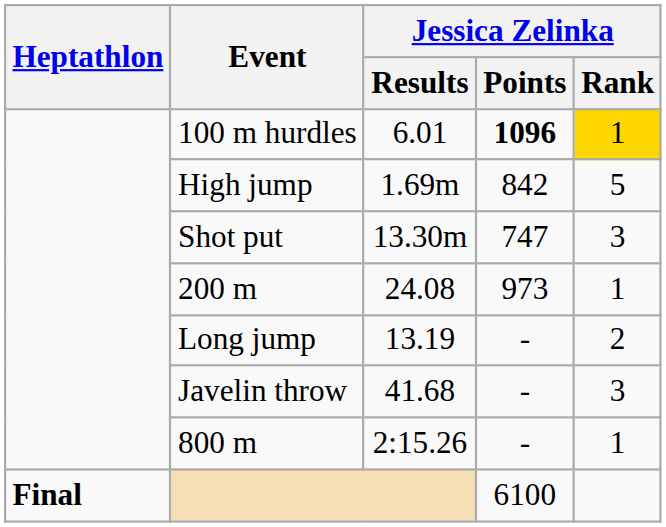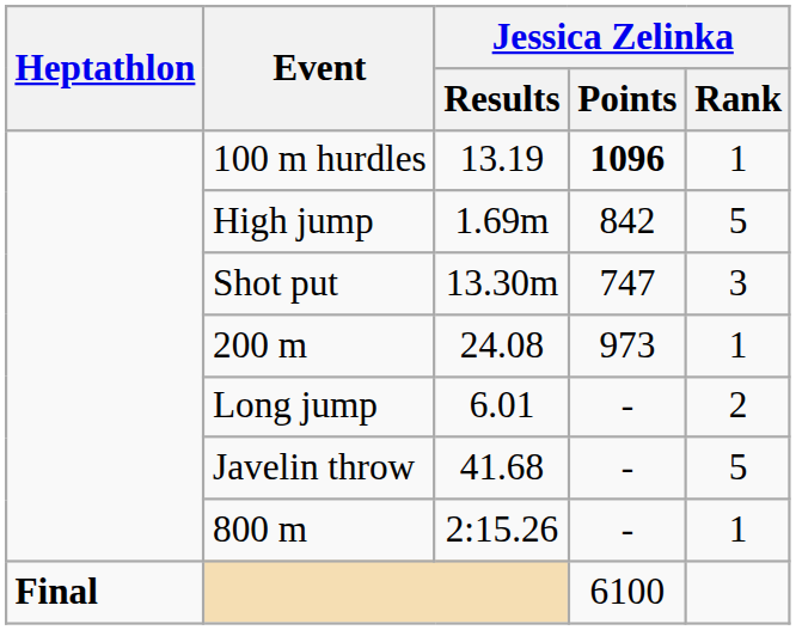100 m hurdles | Jessica Zelinka / Results: 6.01 -> 13.19
100 m hurdles | Jessica Zelinka / Rank: gold background -> no background
Long jump | Jessica Zelinka / Results: 13.19 -> 6.01
Javelin throw | Jessica Zelinka / Rank: 3 -> 5
